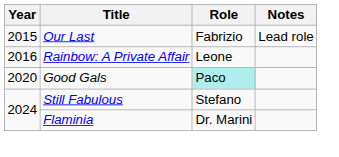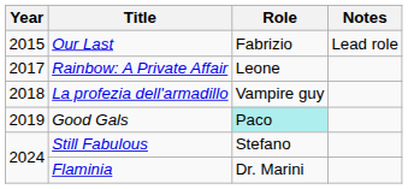Rainbow: A Private Affair | Year: 2016 -> 2017
+ row: 2018 | La profezia dell'armadillo | Vampire guy
Good Gals | Year: 2020 -> 2019
